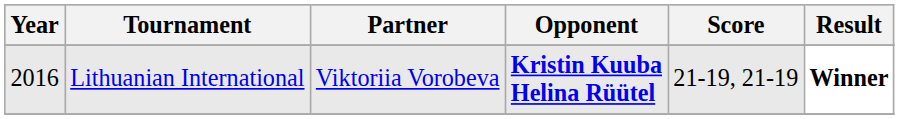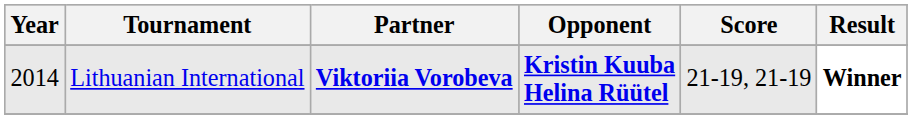Lithuanian International | Year: 2016 -> 2014
Lithuanian International | Partner: normal -> bold
